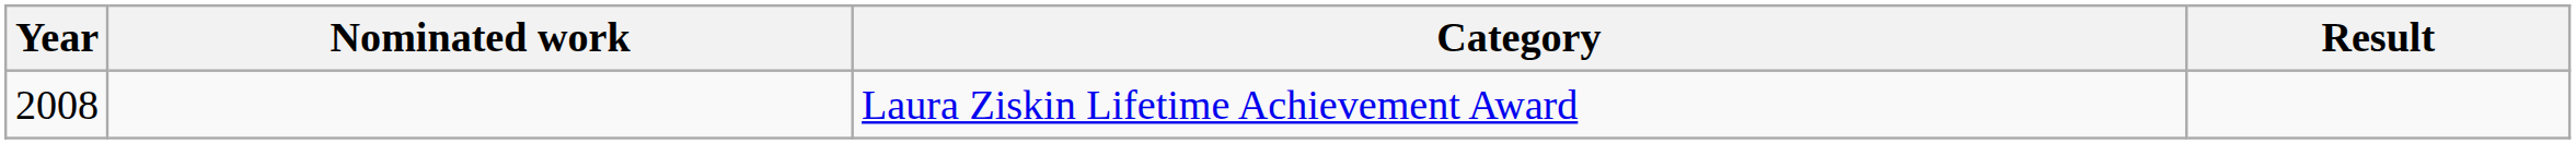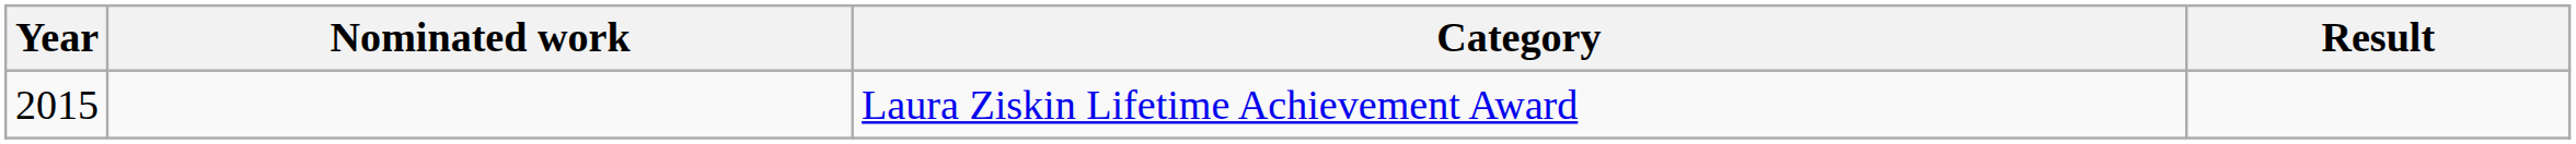Laura Ziskin Lifetime Achievement Award | Year: 2008 -> 2015
